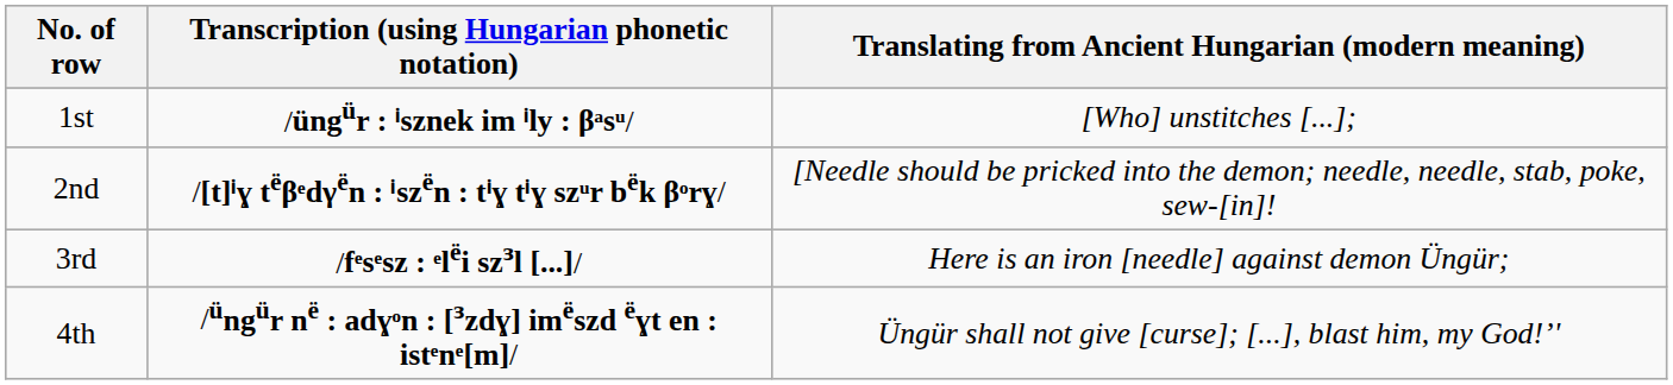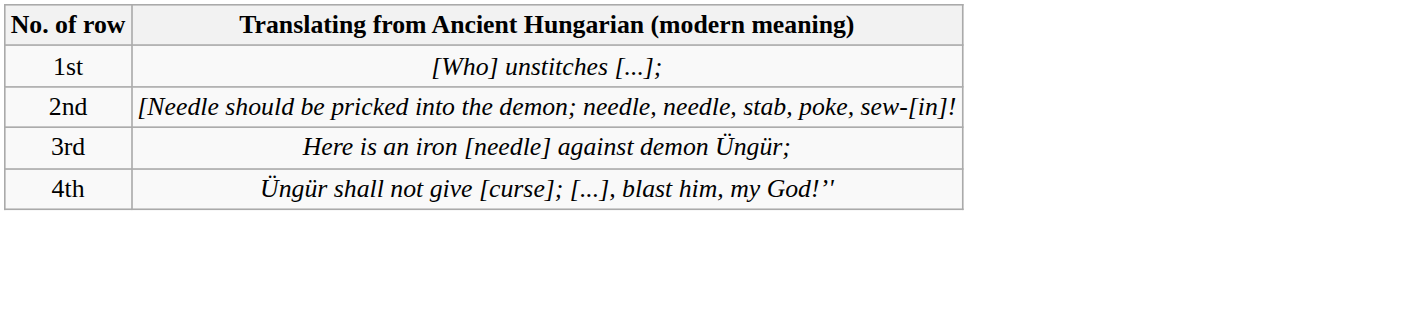- column: Transcription (using Hungarian phonetic notation) | /üngür : ⁱsznek im ⁱly : βᵃsᵘ/ | /[t]ⁱɣ tëβᵉdγën : ⁱszën : tⁱɣ tⁱɣ szᵘr bëk βᵒrɣ/ | /fᵉsᵉsz : ᵉlëi szɜl [...]/ | /üngür në : adɣᵒn : [ɜzdɣ] imëszd ëɣt en : istᵉnᵉ[m]/
